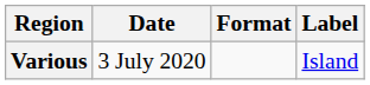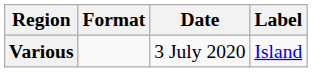columns swapped: Date <-> Format
